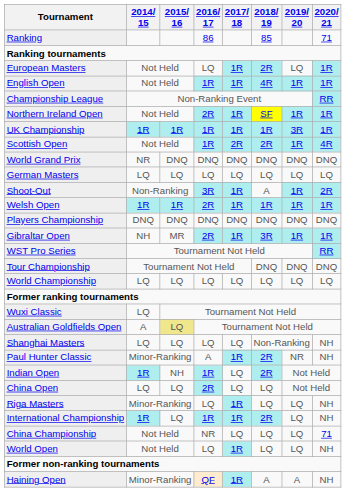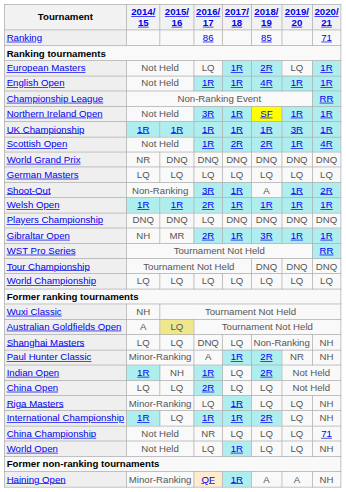Northern Ireland Open | 2016/ 17: 2R -> 3R
Players Championship | 2016/ 17: DNQ -> LQ
Wuxi Classic | 2014/ 15: LQ -> NH
Shanghai Masters | 2016/ 17: LQ -> DNQ
